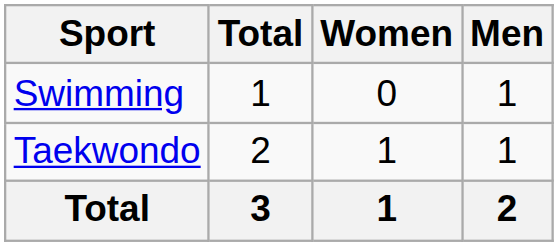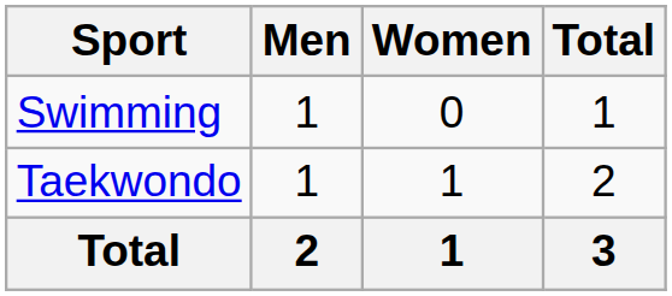columns swapped: Men <-> Total
